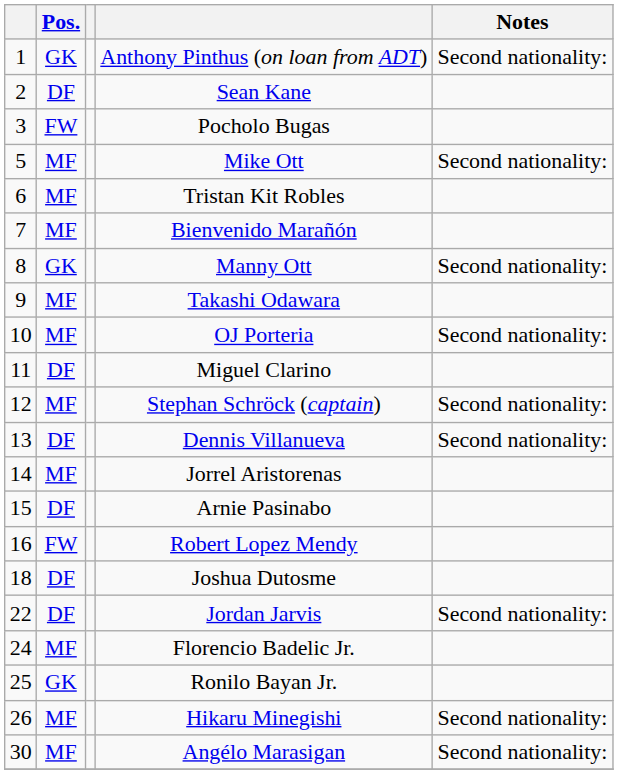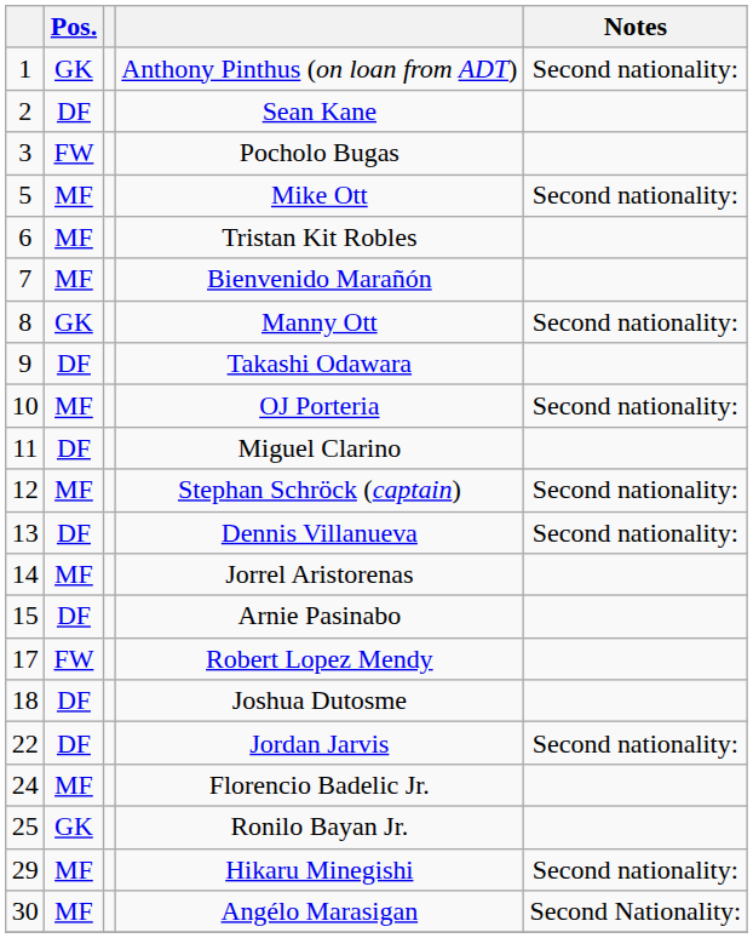Takashi Odawara | Pos.: MF -> DF
Robert Lopez Mendy | column 1: 16 -> 17
Hikaru Minegishi | column 1: 26 -> 29
Angélo Marasigan | Notes: Second nationality: -> Second Nationality:
